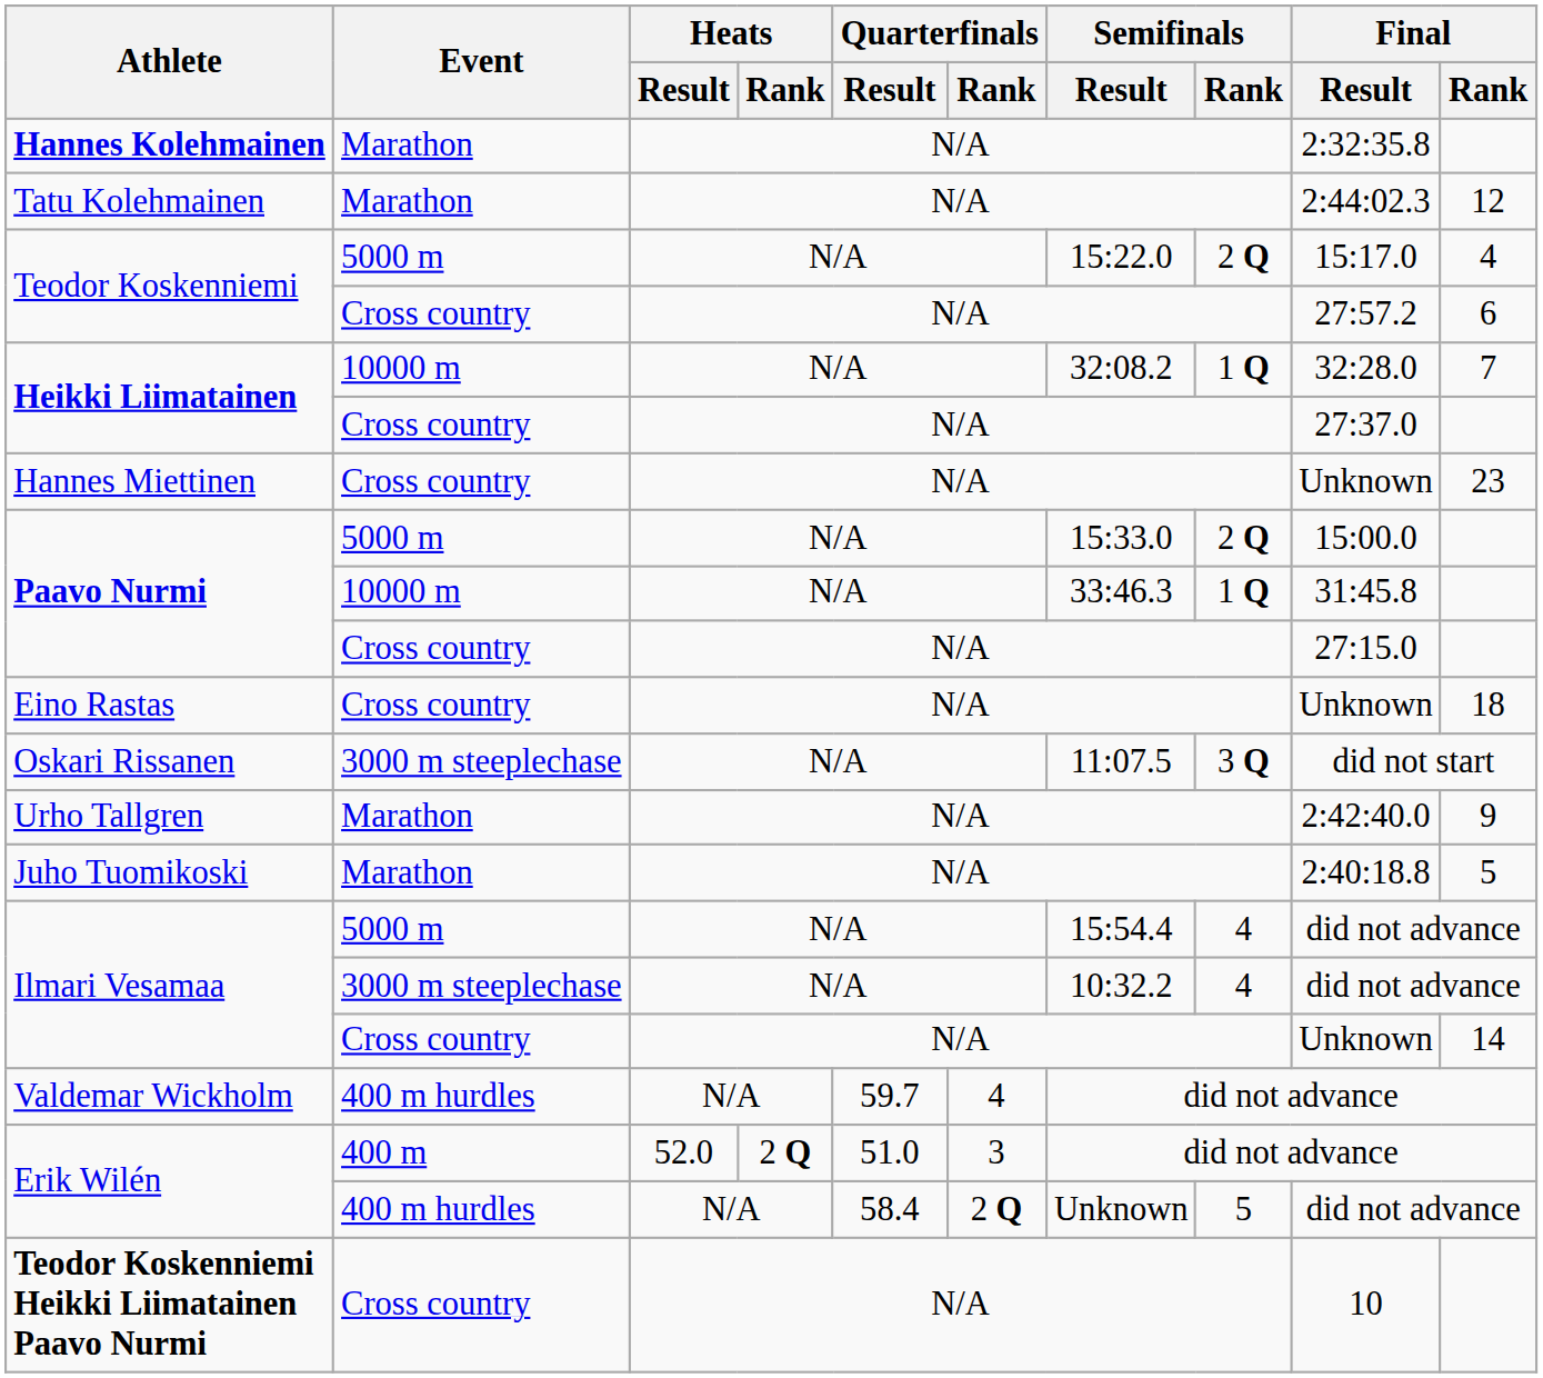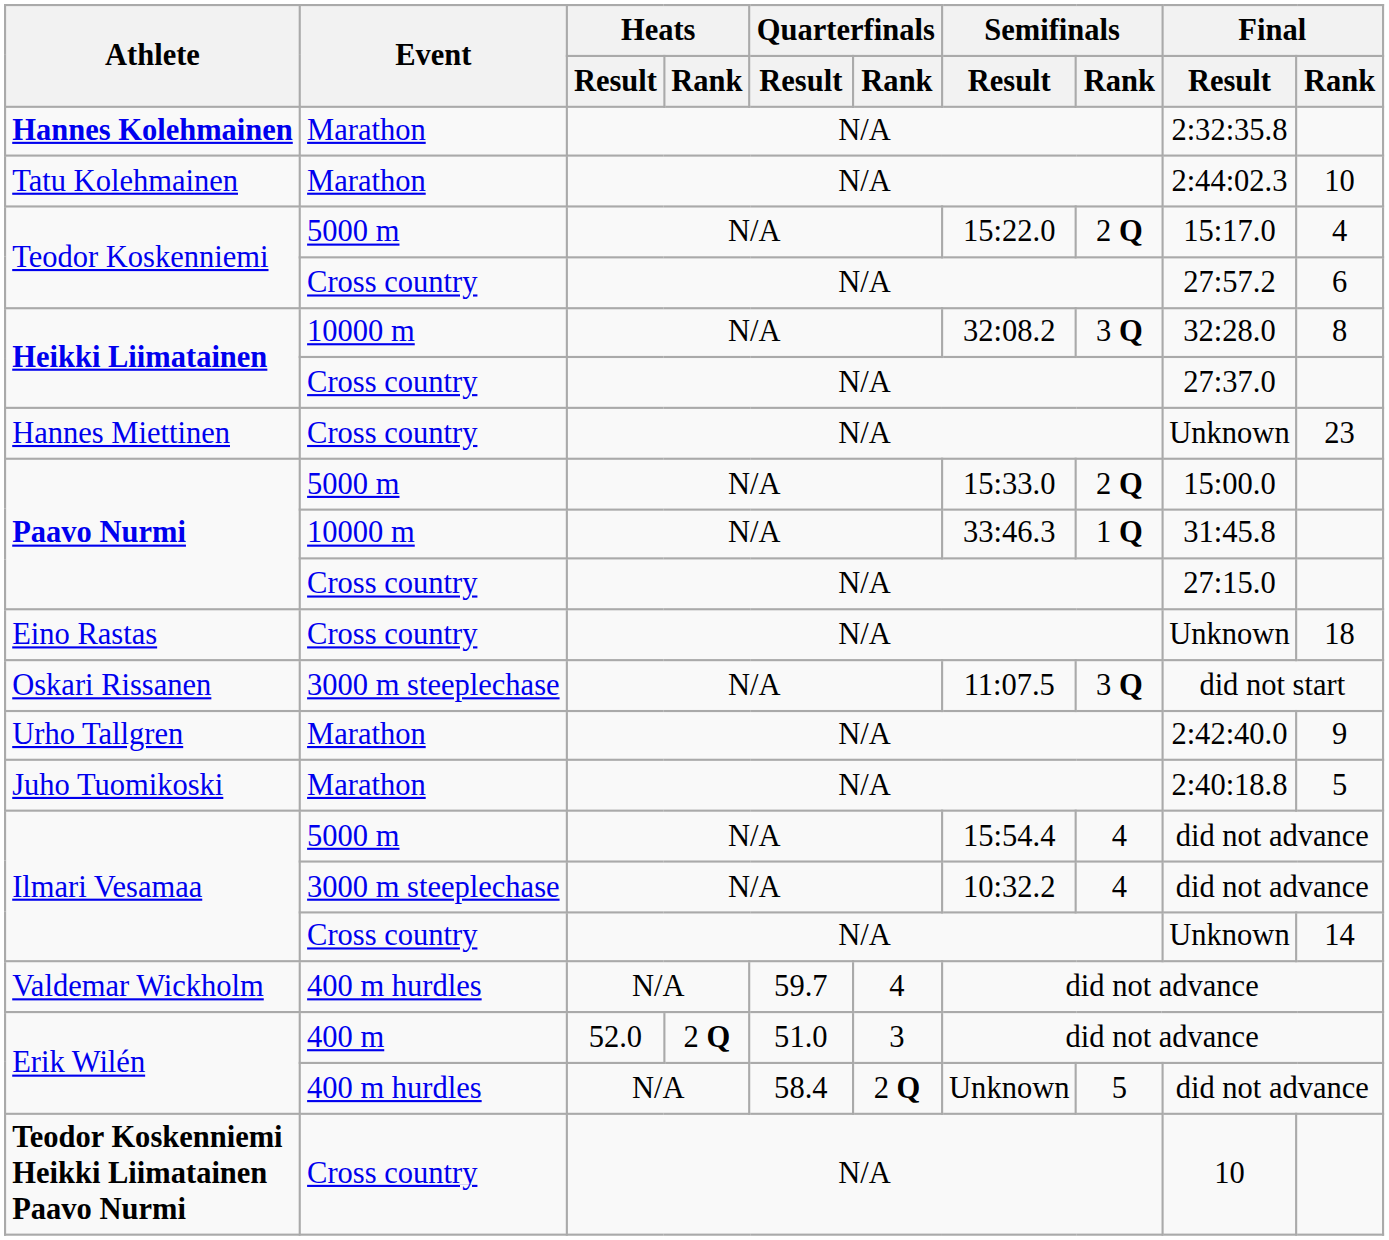Tatu Kolehmainen | Final / Rank: 12 -> 10
Heikki Liimatainen / 10000 m | Semifinals / Rank: 1 Q -> 3 Q
Heikki Liimatainen / 10000 m | Final / Rank: 7 -> 8
